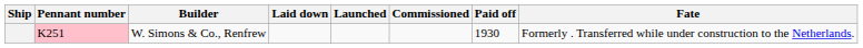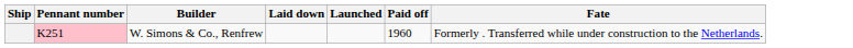- column: Commissioned
W. Simons & Co., Renfrew | Paid off: 1930 -> 1960
